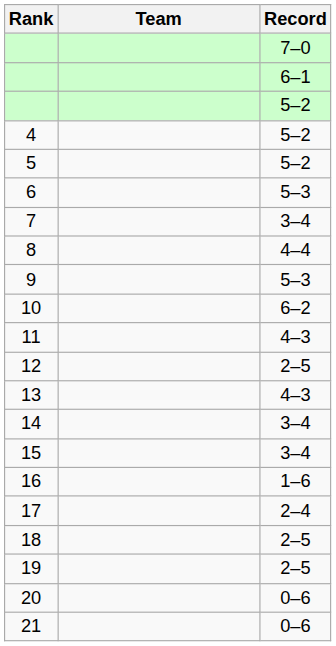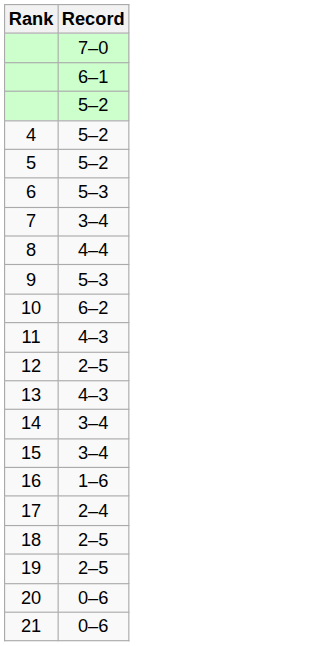- column: Team
